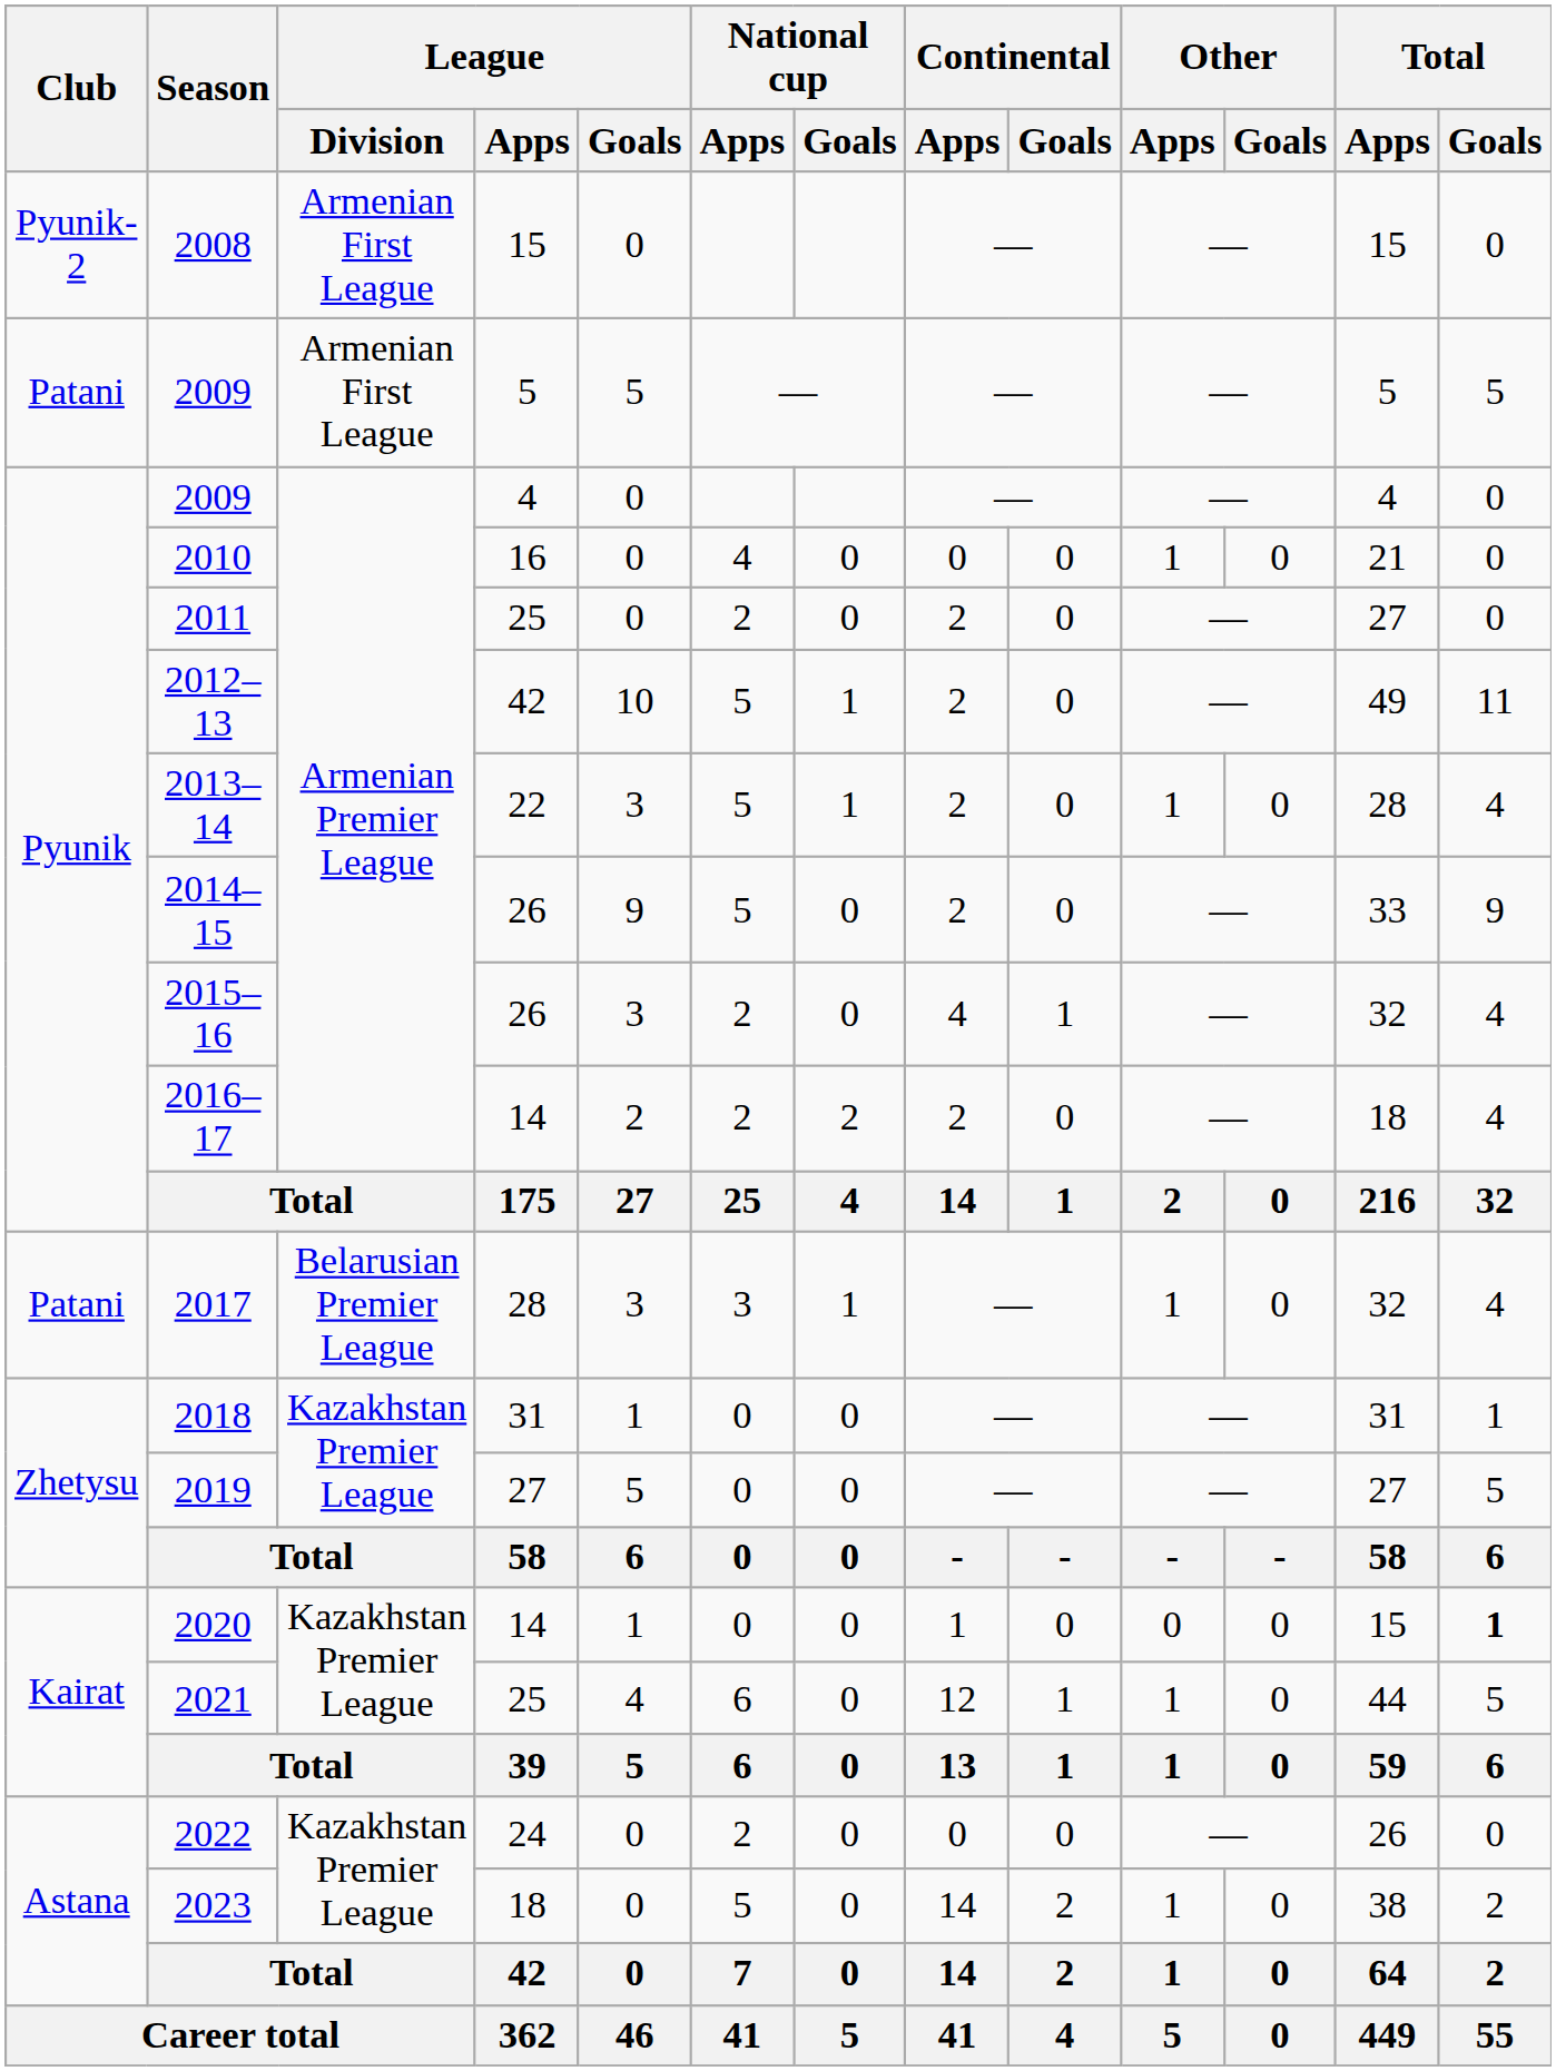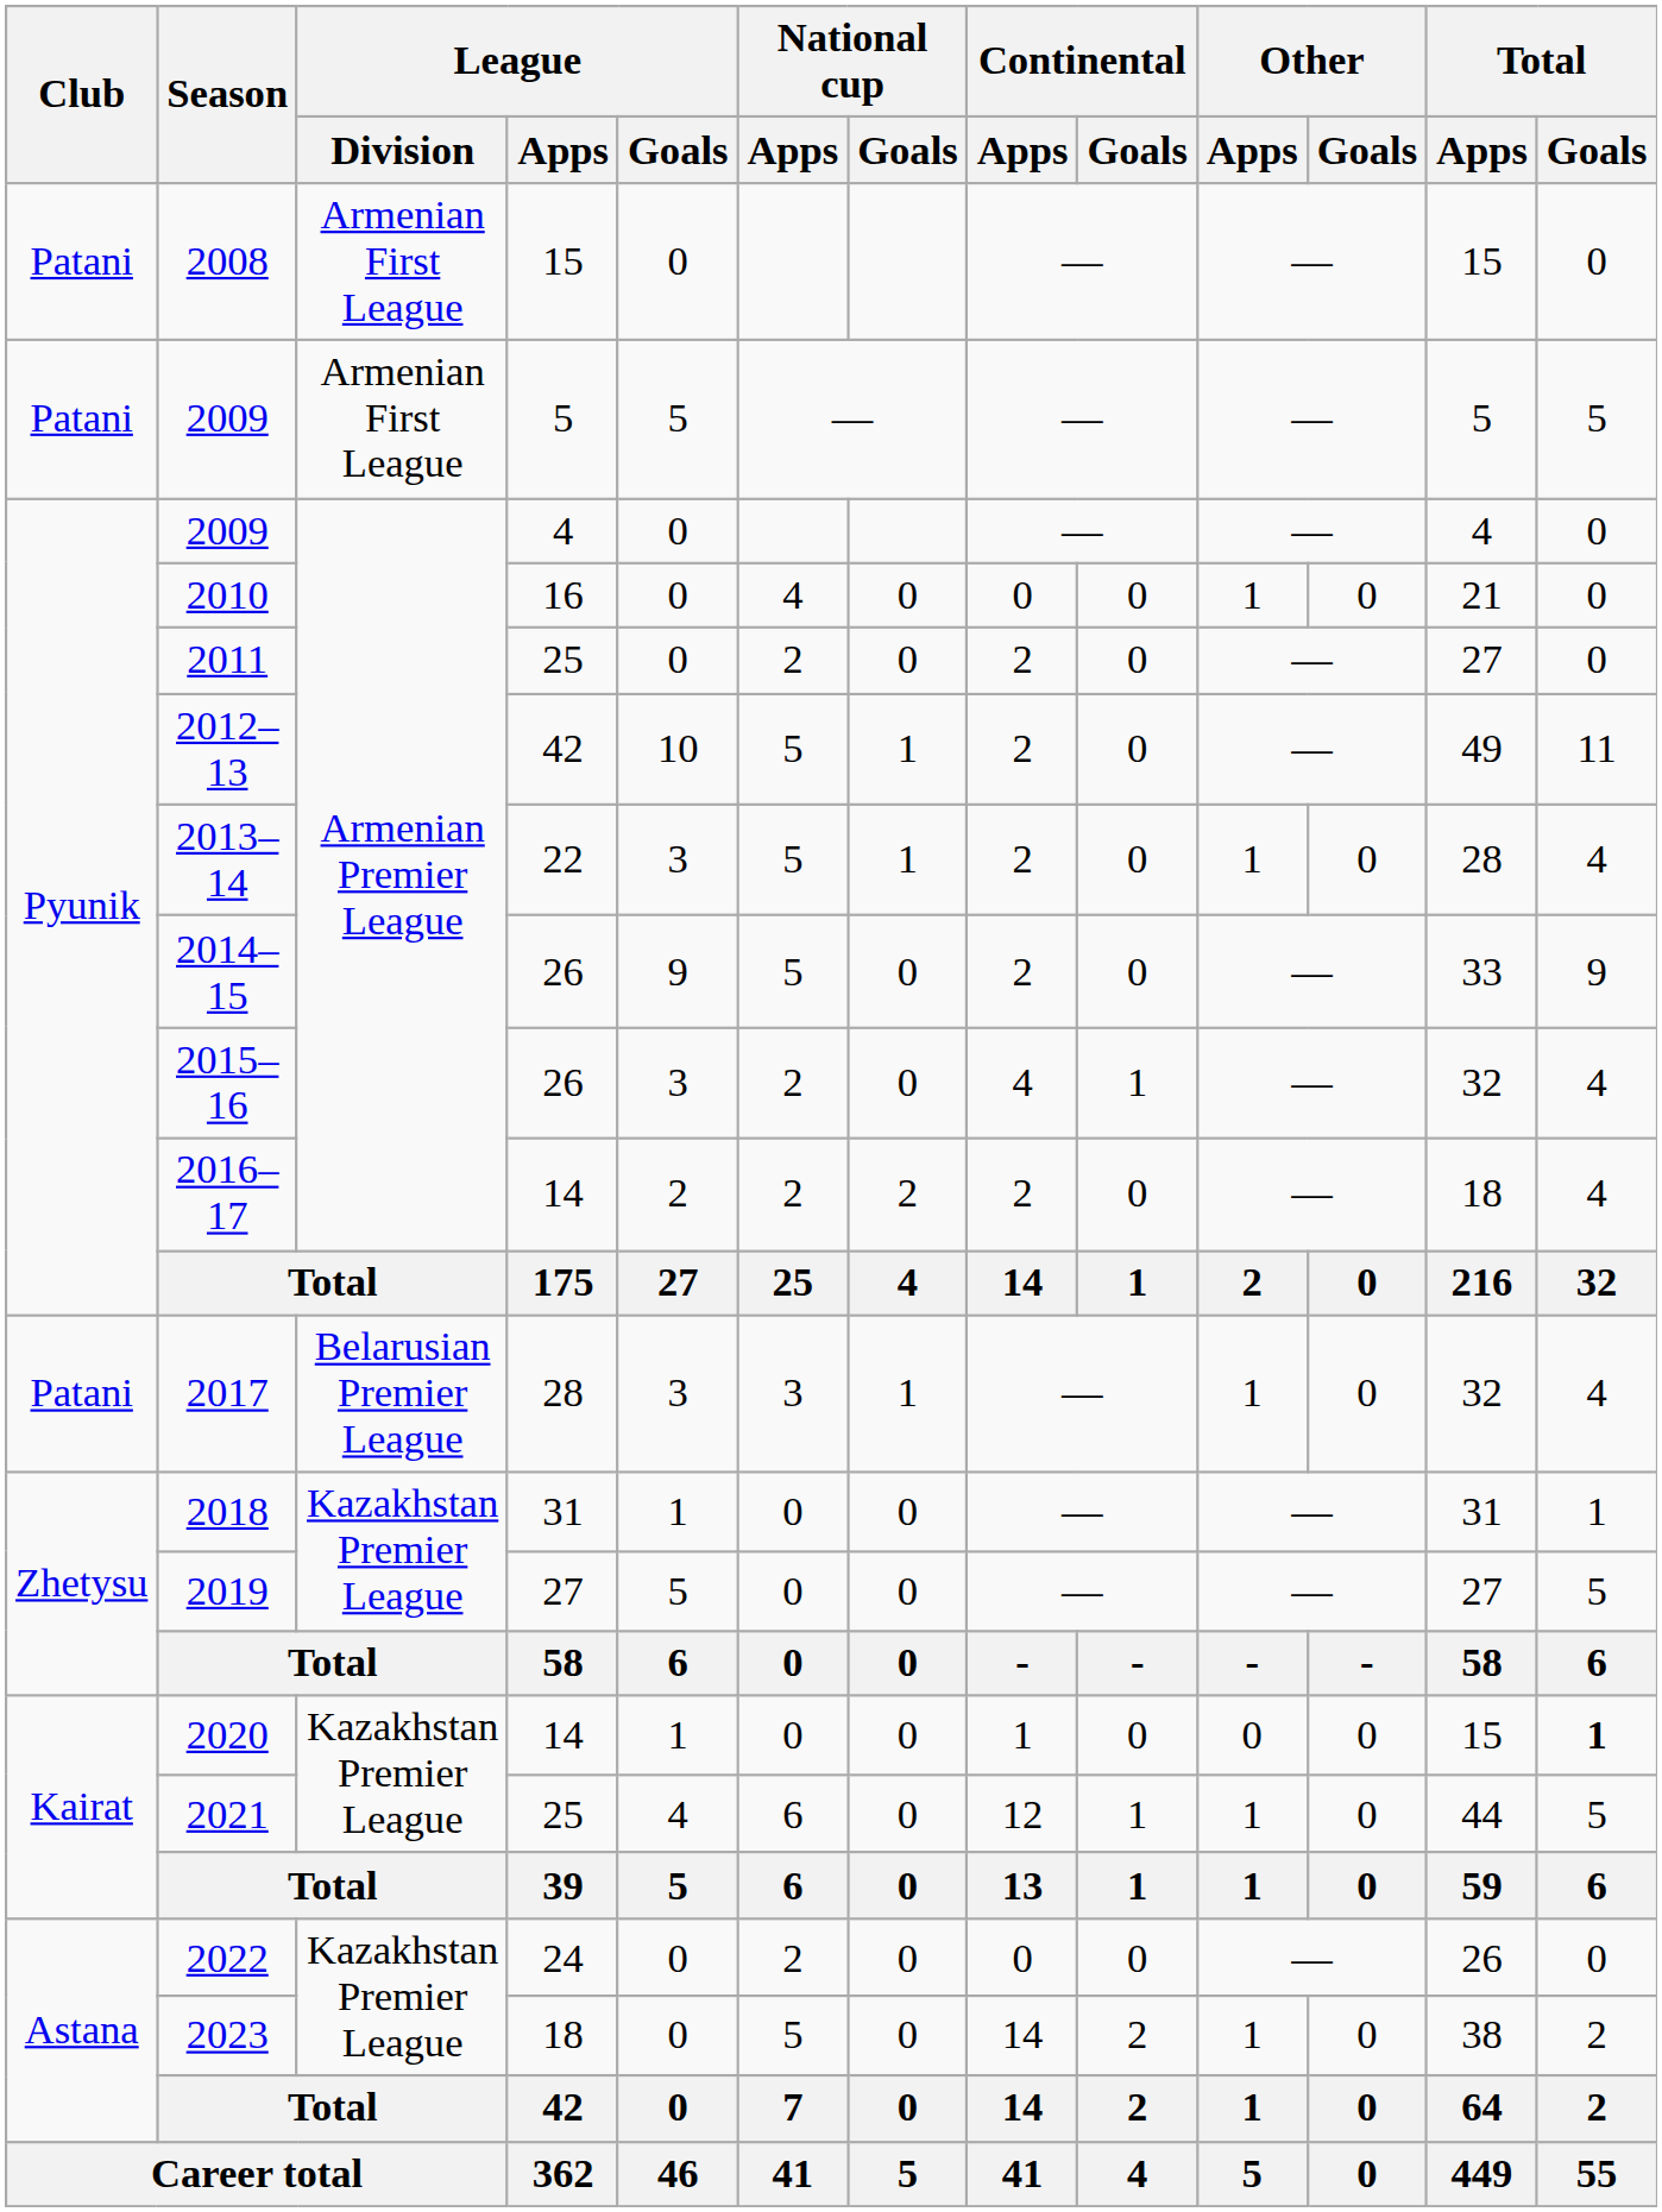2008 | Club: Pyunik-2 -> Patani
